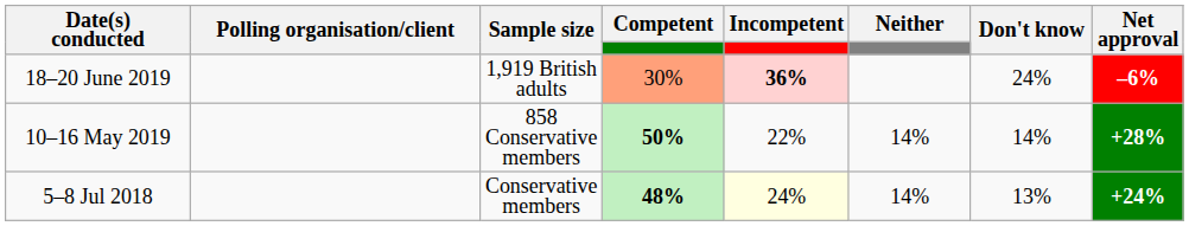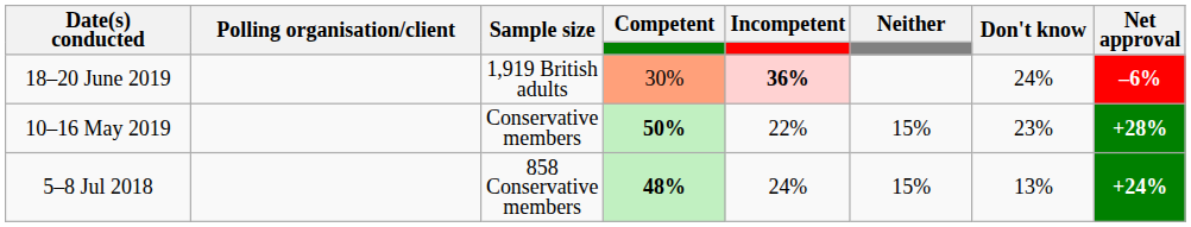10–16 May 2019 | Sample size: 858 Conservative members -> Conservative members
10–16 May 2019 | Neither: 14% -> 15%
10–16 May 2019 | Don't know: 14% -> 23%
5–8 Jul 2018 | Sample size: Conservative members -> 858 Conservative members
5–8 Jul 2018 | Incompetent: lightyellow background -> no background
5–8 Jul 2018 | Neither: 14% -> 15%
